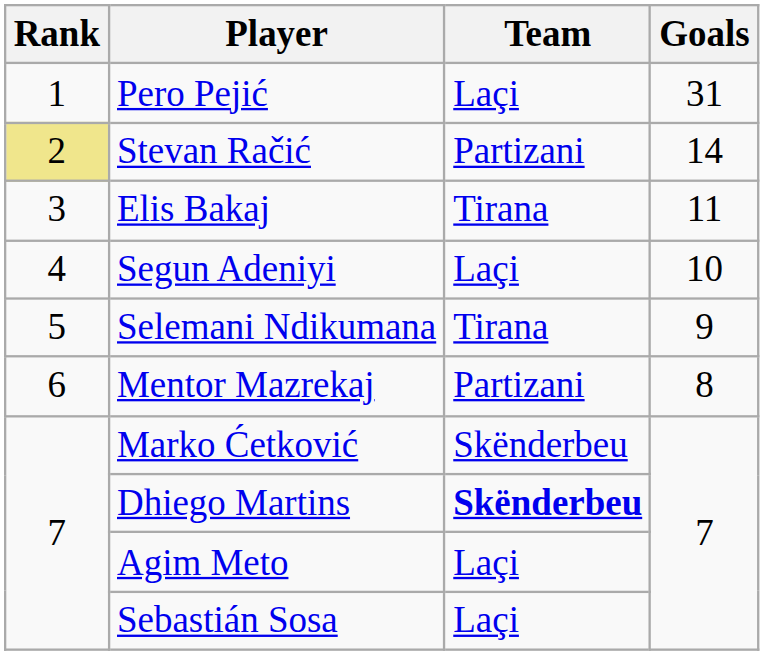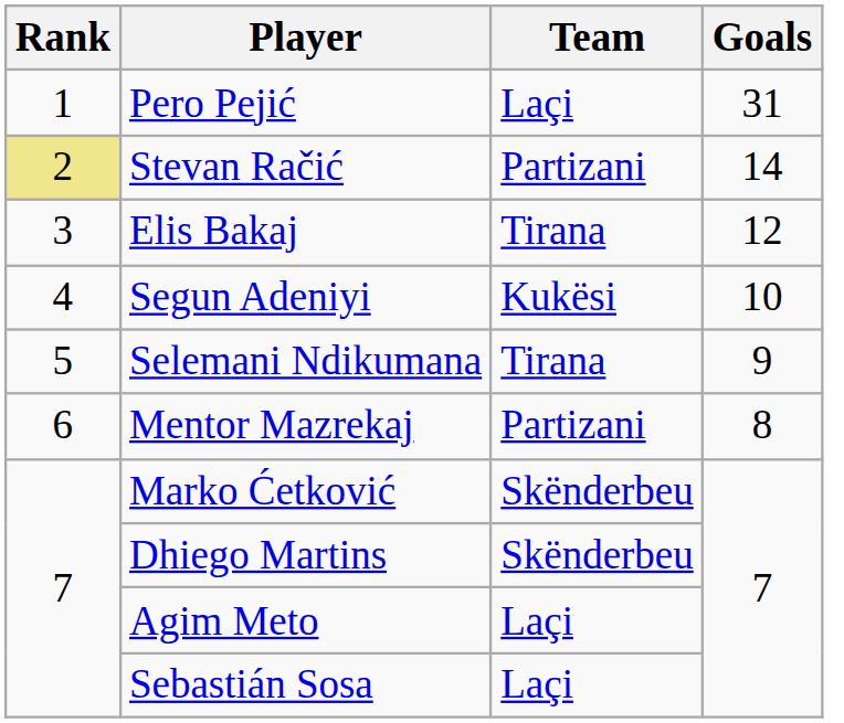Elis Bakaj | Goals: 11 -> 12
Segun Adeniyi | Team: Laçi -> Kukësi
Dhiego Martins | Team: bold -> normal
